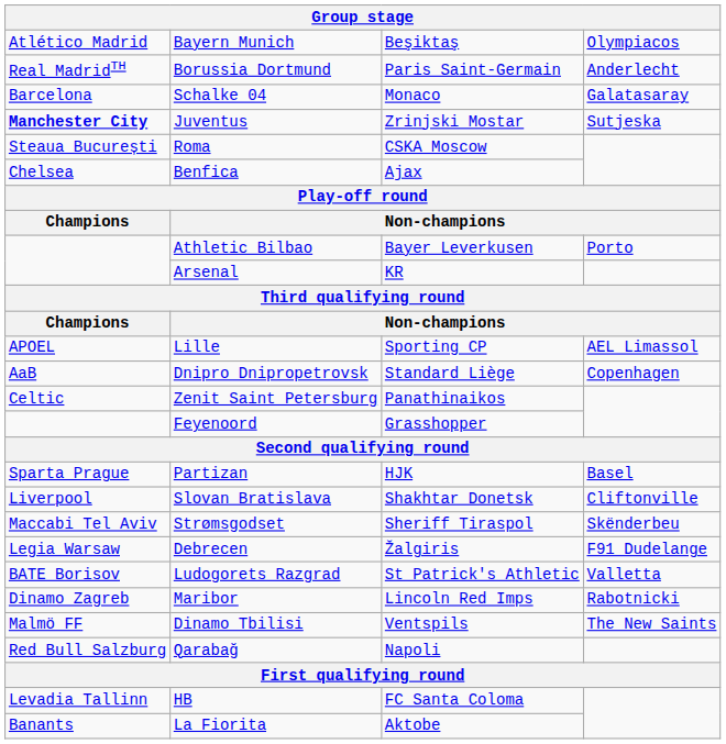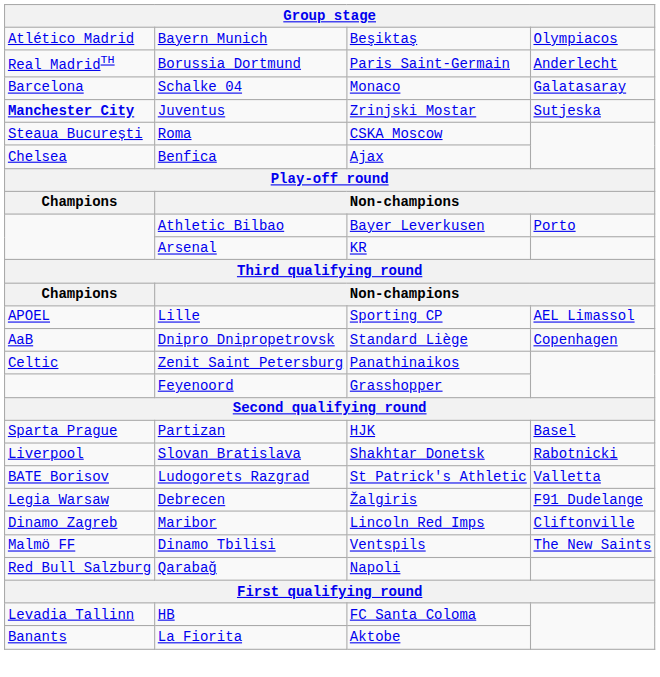Slovan Bratislava | column 4: Cliftonville -> Rabotnicki
- row: Maccabi Tel Aviv | Strømsgodset | Sheriff Tiraspol | Skënderbeu
rows swapped: Ludogorets Razgrad <-> Debrecen
Maribor | column 4: Rabotnicki -> Cliftonville
